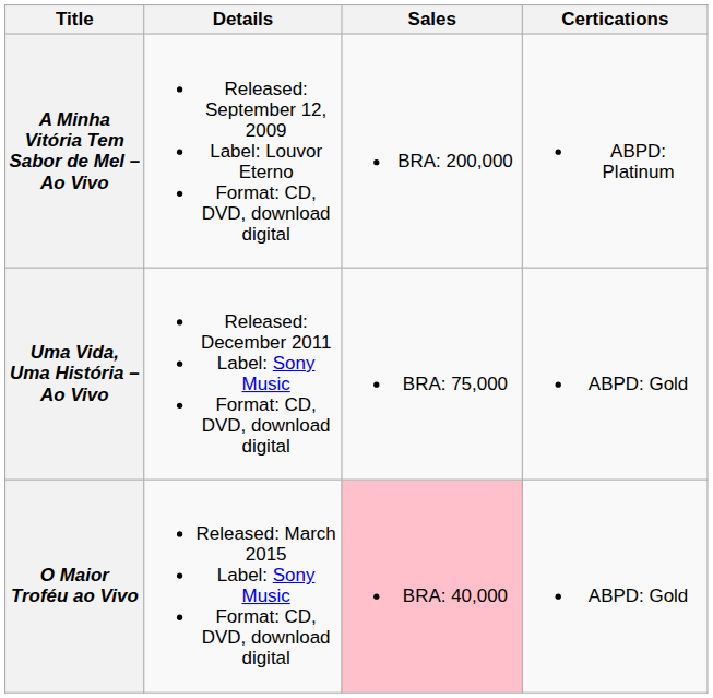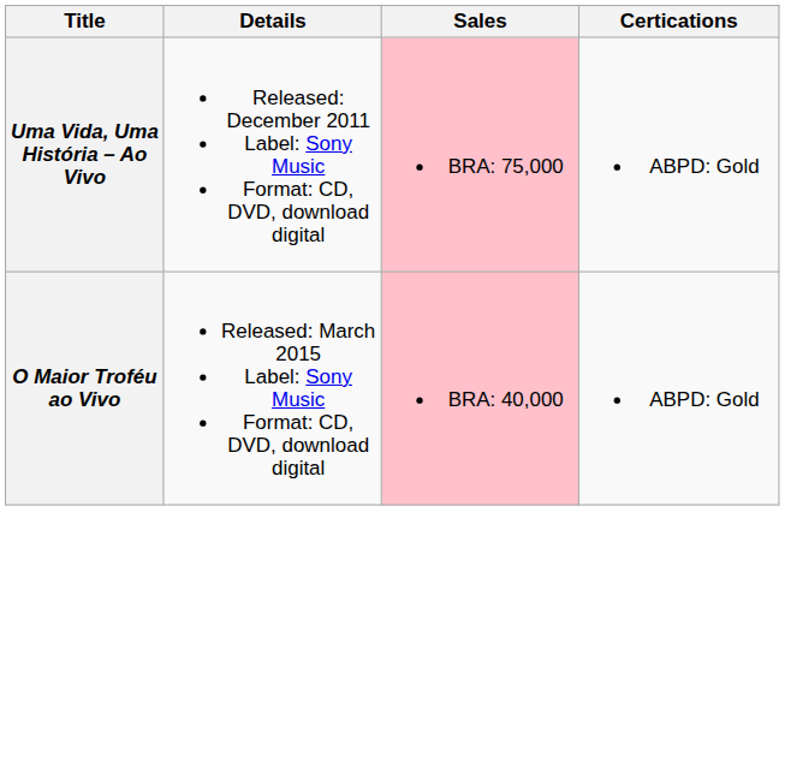- row: A Minha Vitória Tem Sabor de Mel – Ao Vivo | Released: September 12, 2009 Label: Louvor Eterno Format: CD, DVD, download digital | BRA: 200,000 | ABPD: Platinum
Uma Vida, Uma História – Ao Vivo | Sales: no background -> pink background
